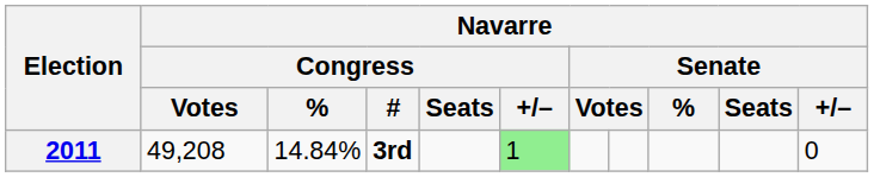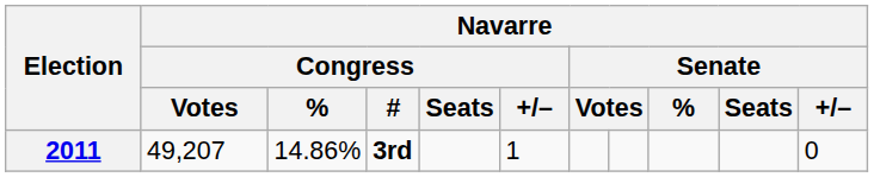2011 | Navarre / Congress / Votes: 49,208 -> 49,207
2011 | Navarre / Congress / %: 14.84% -> 14.86%
2011 | Navarre / Congress / +/–: lightgreen background -> no background
